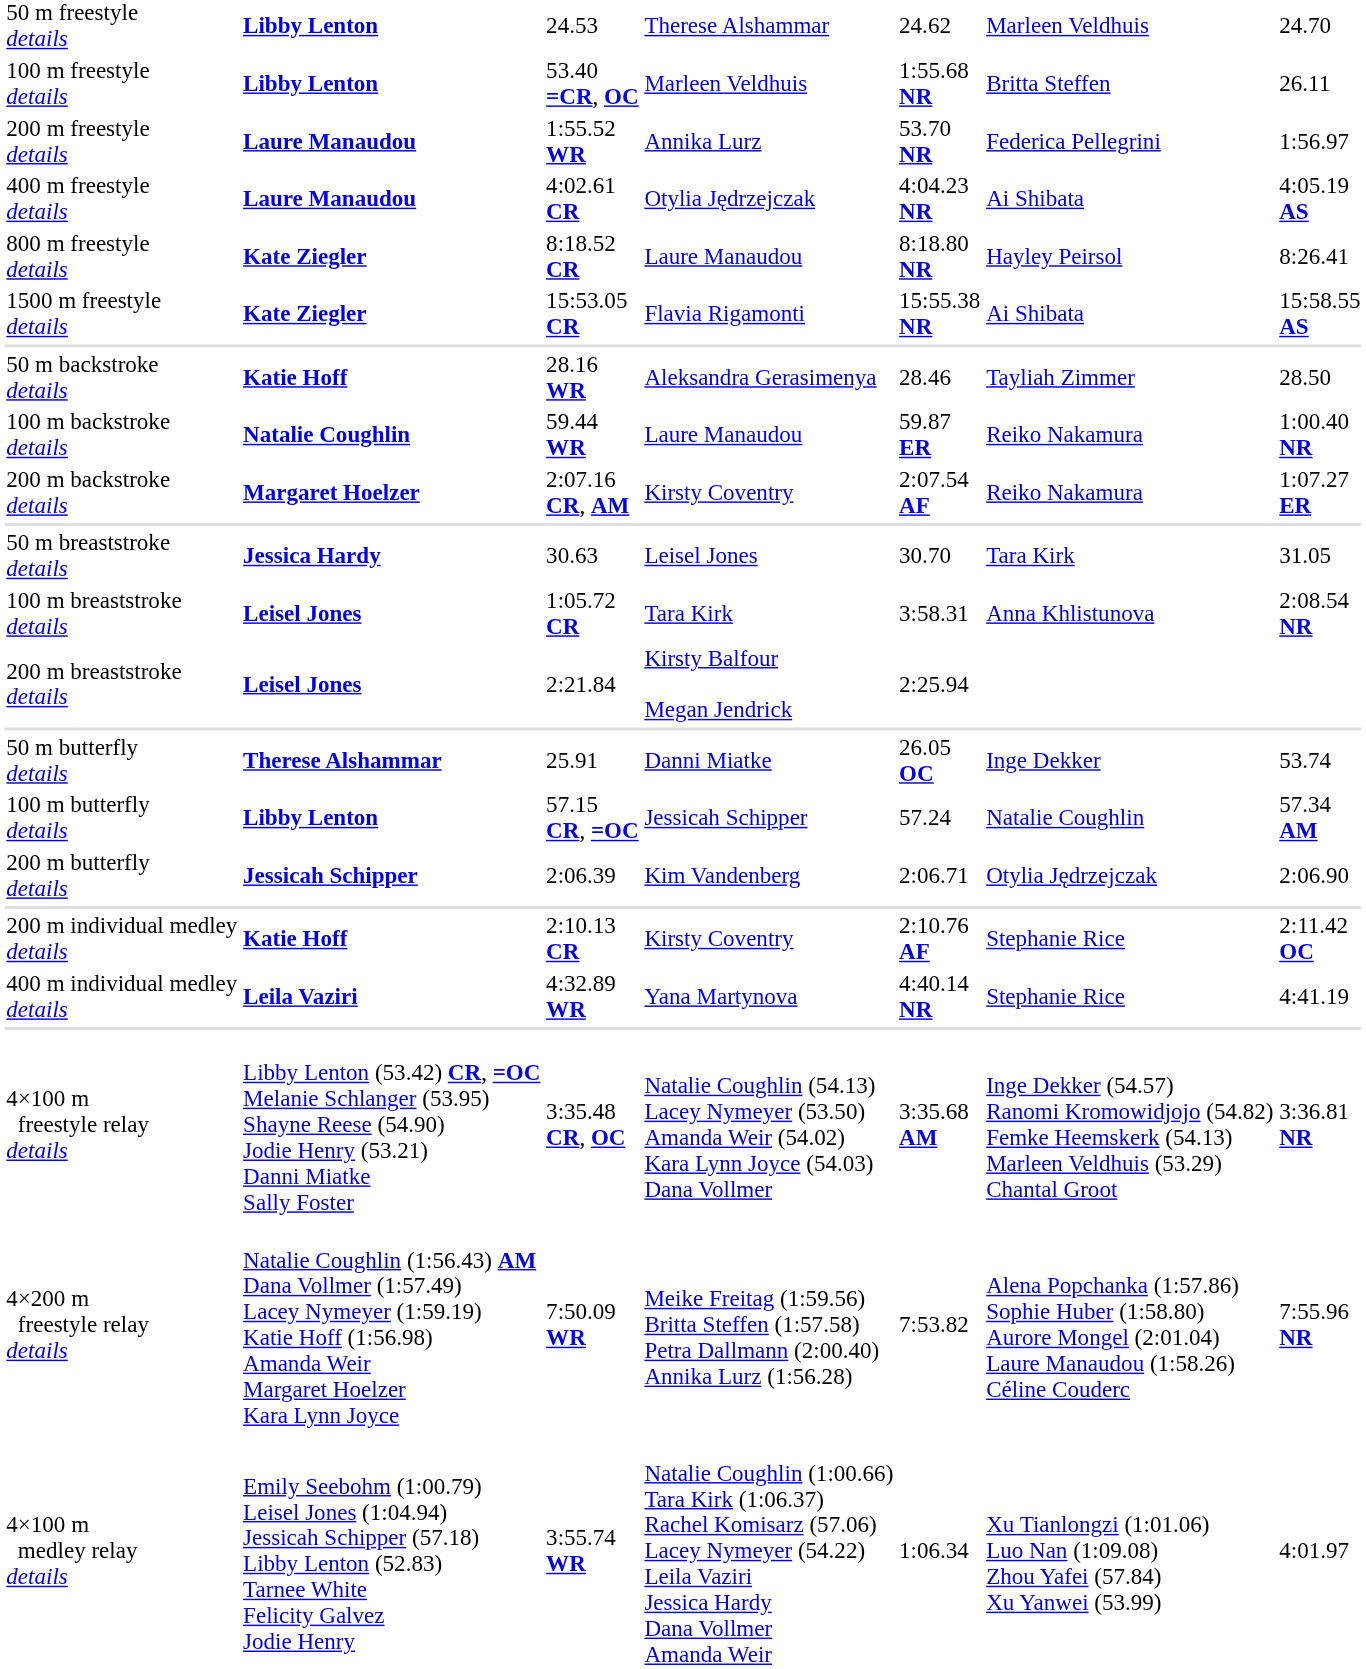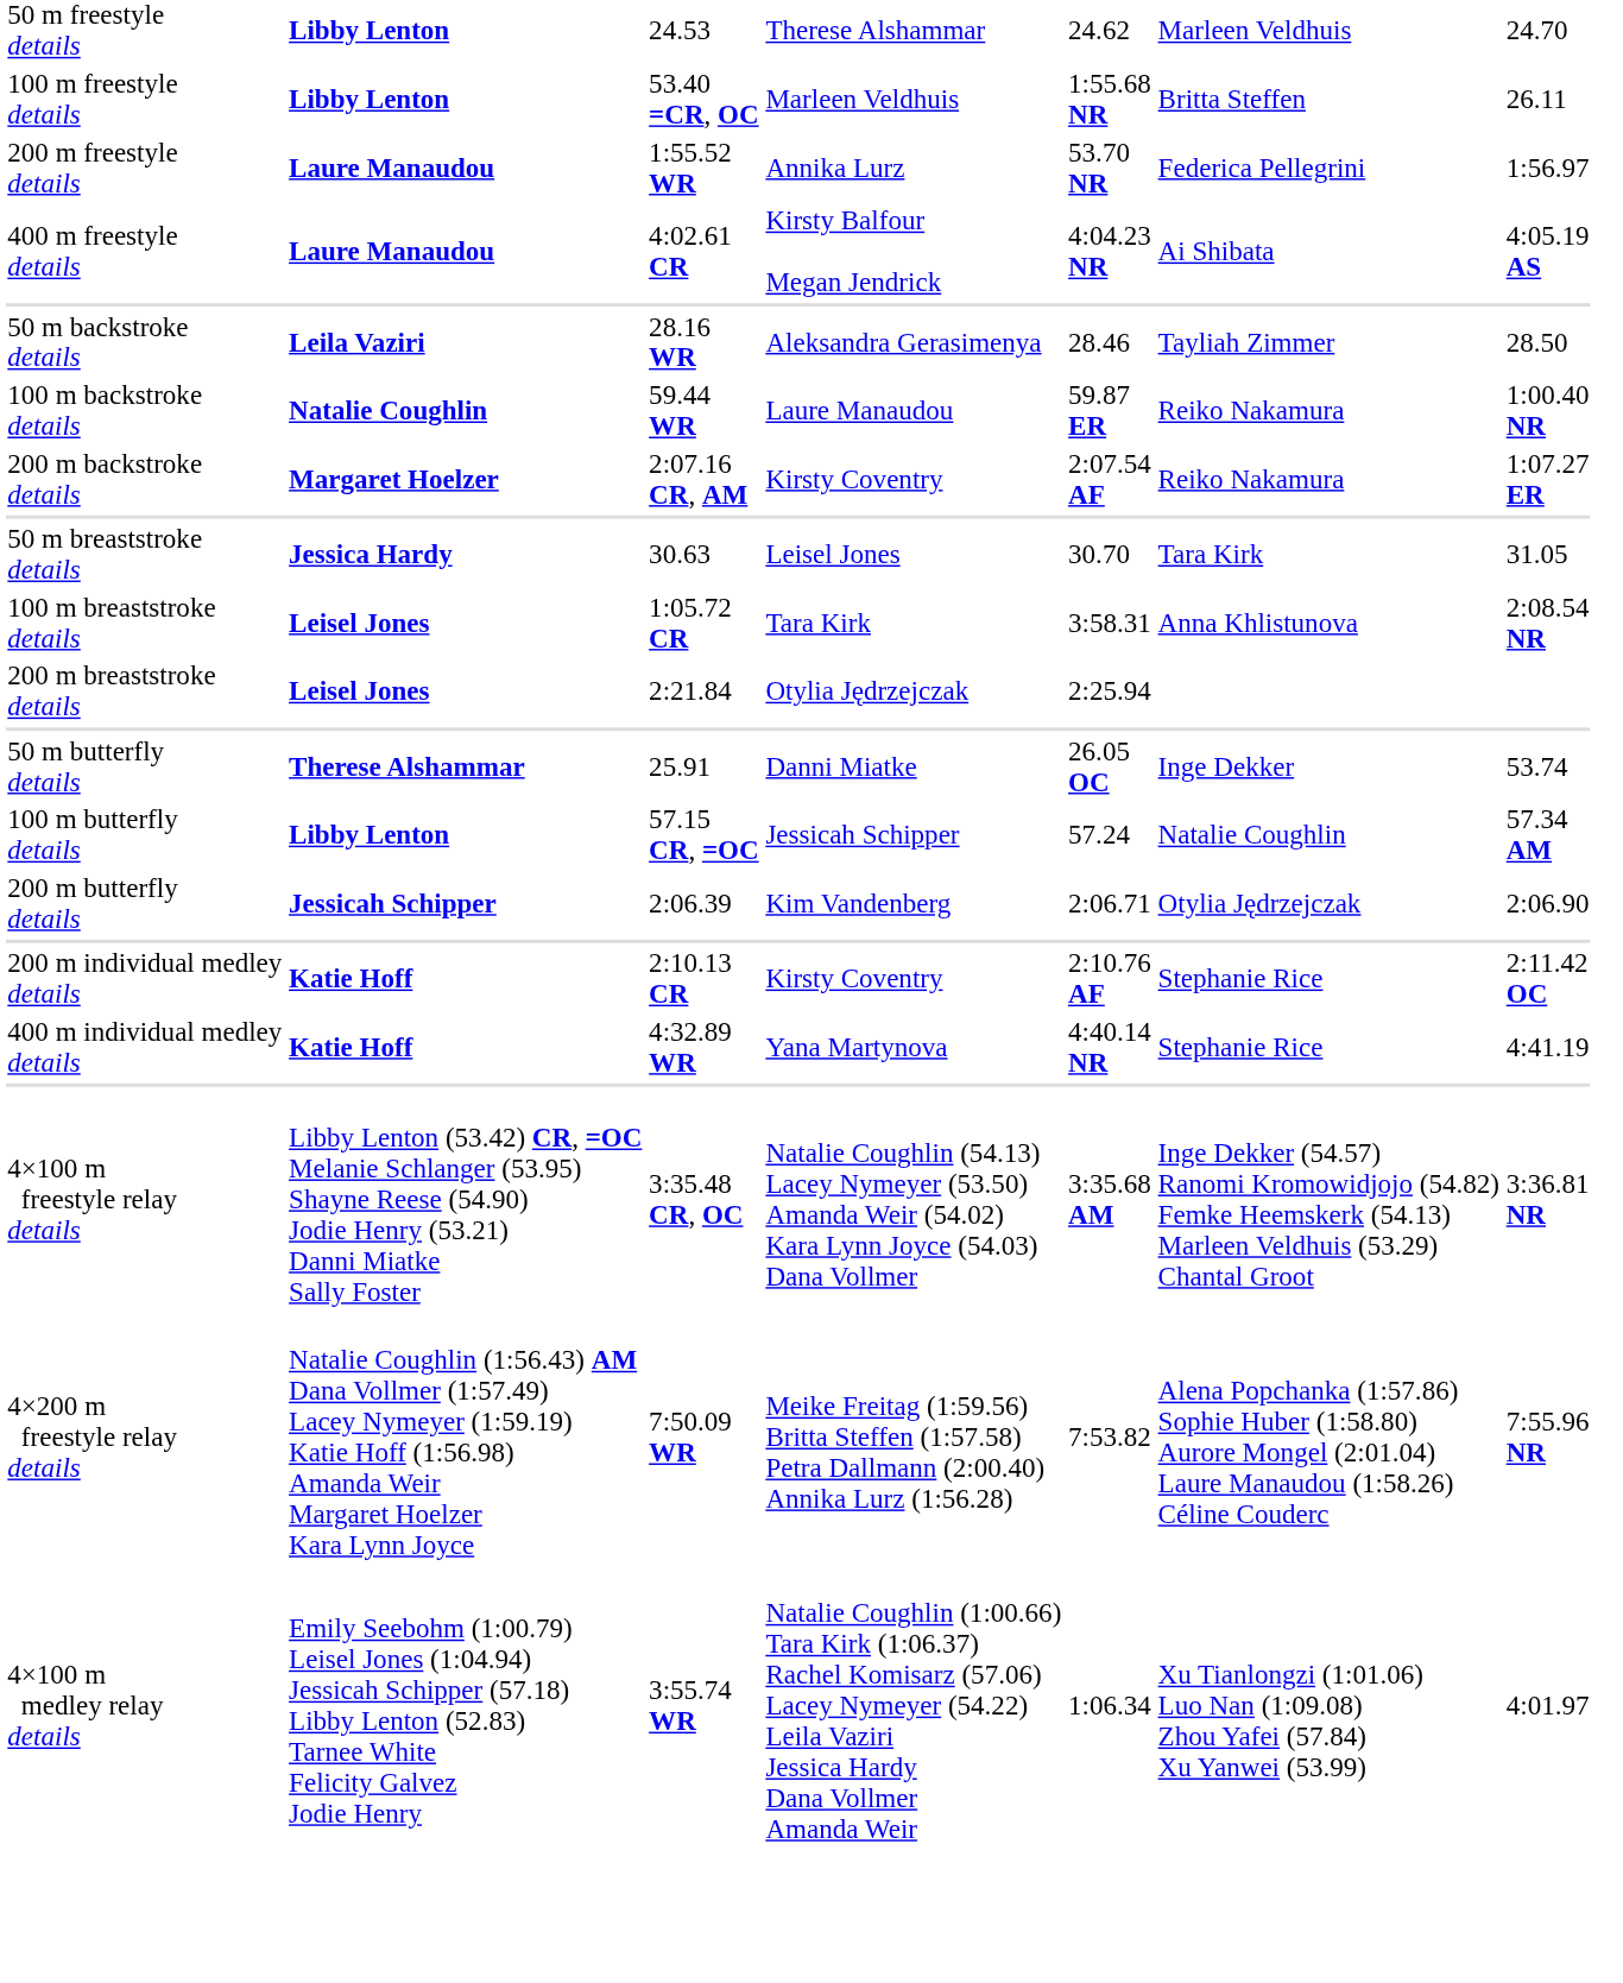400 m freestyle details | column 4: Otylia Jędrzejczak -> Kirsty Balfour Megan Jendrick
- row: 800 m freestyle details | Kate Ziegler | 8:18.52 CR | Laure Manaudou | 8:18.80 NR | Hayley Peirsol | 8:26.41
- row: 1500 m freestyle details | Kate Ziegler | 15:53.05 CR | Flavia Rigamonti | 15:55.38 NR | Ai Shibata | 15:58.55 AS
50 m backstroke details | column 2: Katie Hoff -> Leila Vaziri
200 m breaststroke details | column 4: Kirsty Balfour Megan Jendrick -> Otylia Jędrzejczak
400 m individual medley details | column 2: Leila Vaziri -> Katie Hoff
